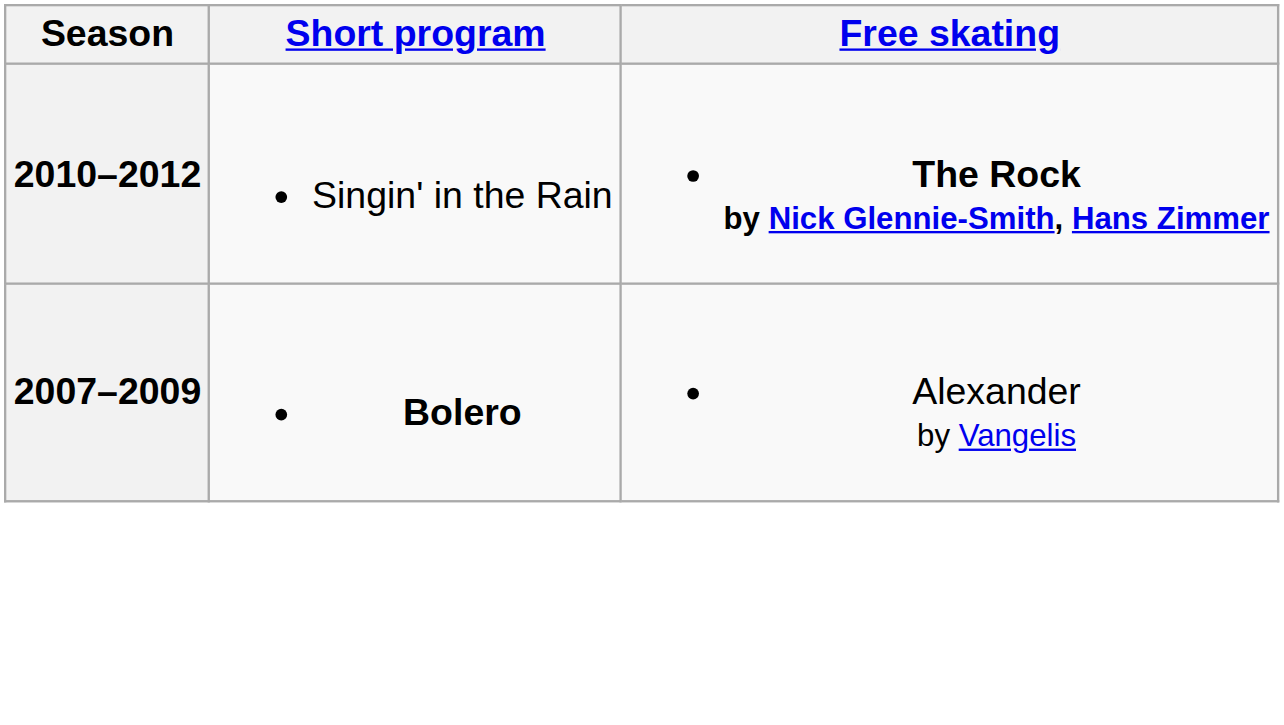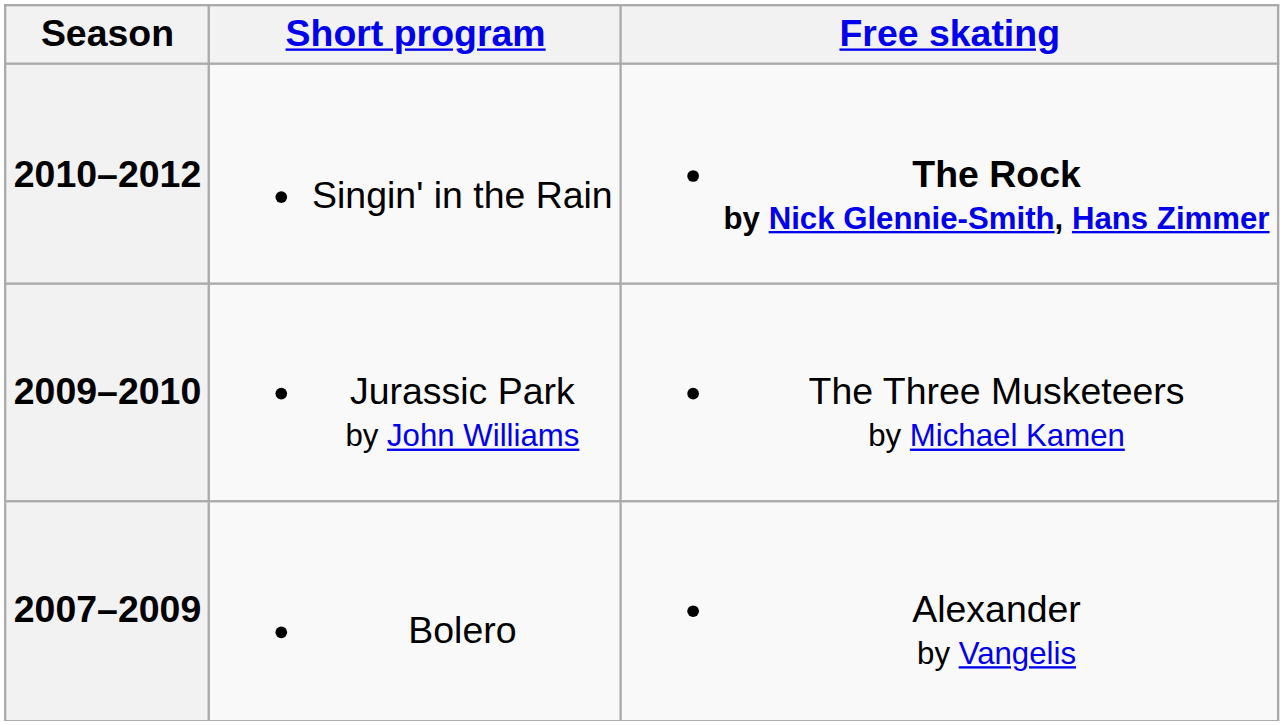+ row: 2009–2010 | Jurassic Park by John Williams | The Three Musketeers by Michael Kamen
2007–2009 | Short program: bold -> normal
